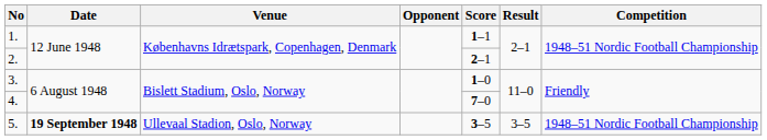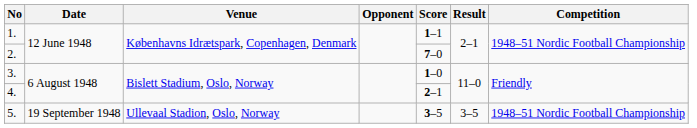2. | Score: 2–1 -> 7–0
4. | Score: 7–0 -> 2–1
5. | Date: bold -> normal
